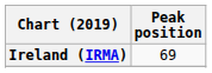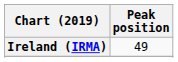Ireland (IRMA) | Peak position: 69 -> 49
